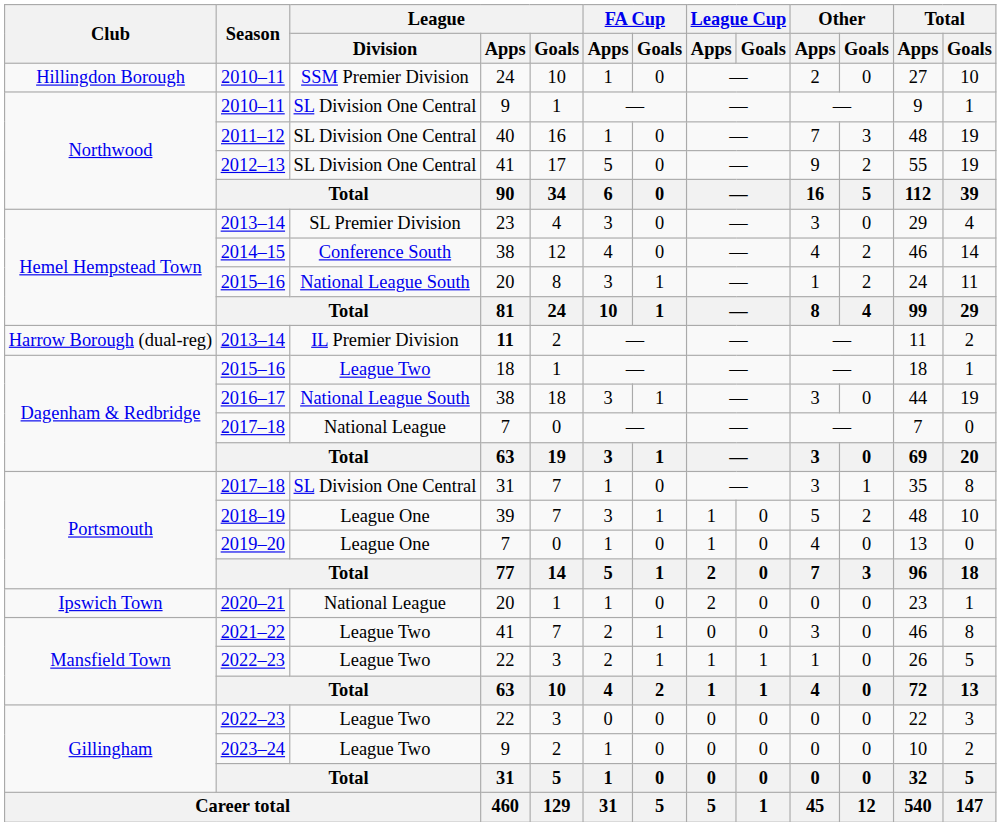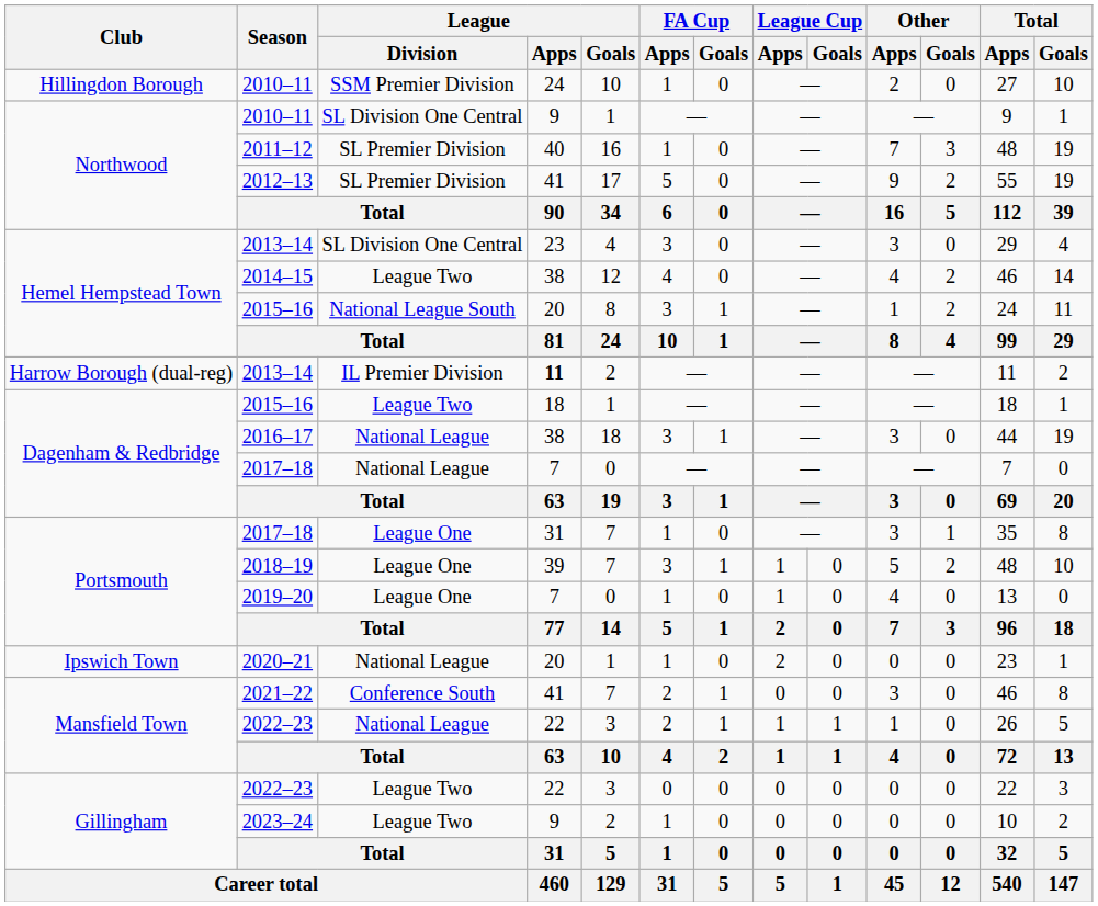2011–12 | League / Division: SL Division One Central -> SL Premier Division
2012–13 | League / Division: SL Division One Central -> SL Premier Division
Hemel Hempstead Town / 2013–14 | League / Division: SL Premier Division -> SL Division One Central
2014–15 | League / Division: Conference South -> League Two
2016–17 | League / Division: National League South -> National League
Portsmouth / 2017–18 | League / Division: SL Division One Central -> League One
2021–22 | League / Division: League Two -> Conference South
Mansfield Town / 2022–23 | League / Division: League Two -> National League
